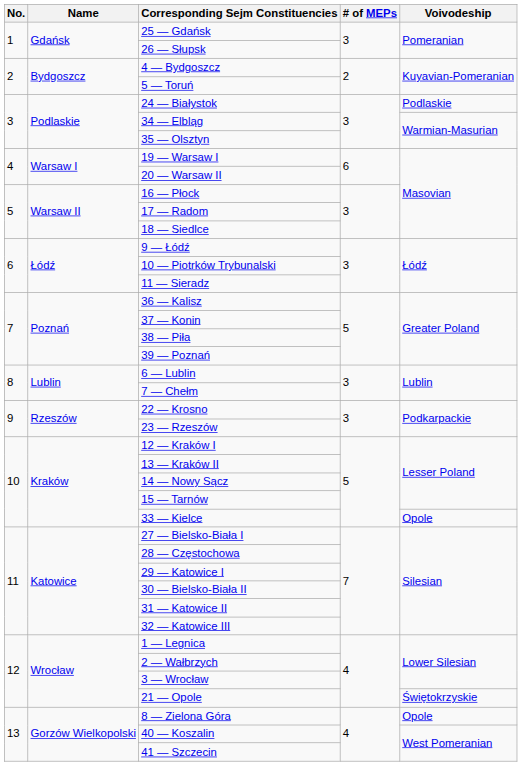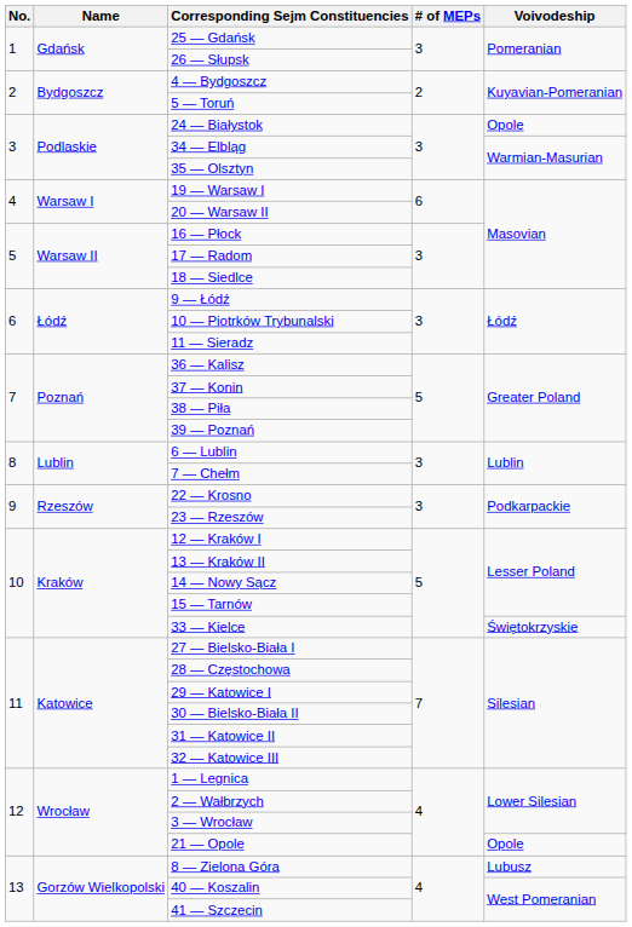24 — Białystok | Voivodeship: Podlaskie -> Opole
33 — Kielce | Voivodeship: Opole -> Świętokrzyskie
21 — Opole | Voivodeship: Świętokrzyskie -> Opole
8 — Zielona Góra | Voivodeship: Opole -> Lubusz
